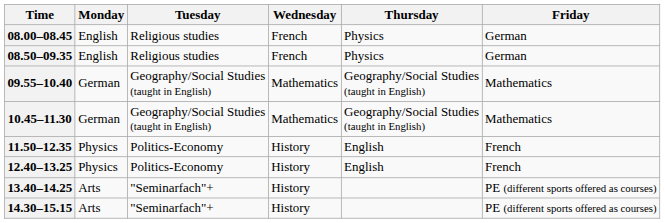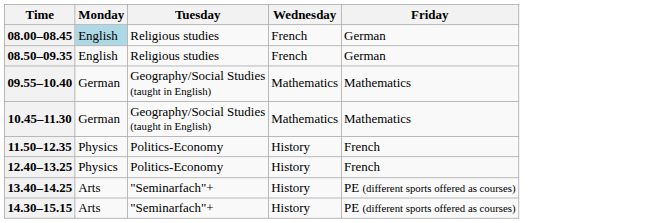- column: Thursday | Physics | Physics | Geography/Social Studies (taught in English) | Geography/Social Studies (taught in English) | English | English
08.00–08.45 | Monday: no background -> lightblue background
